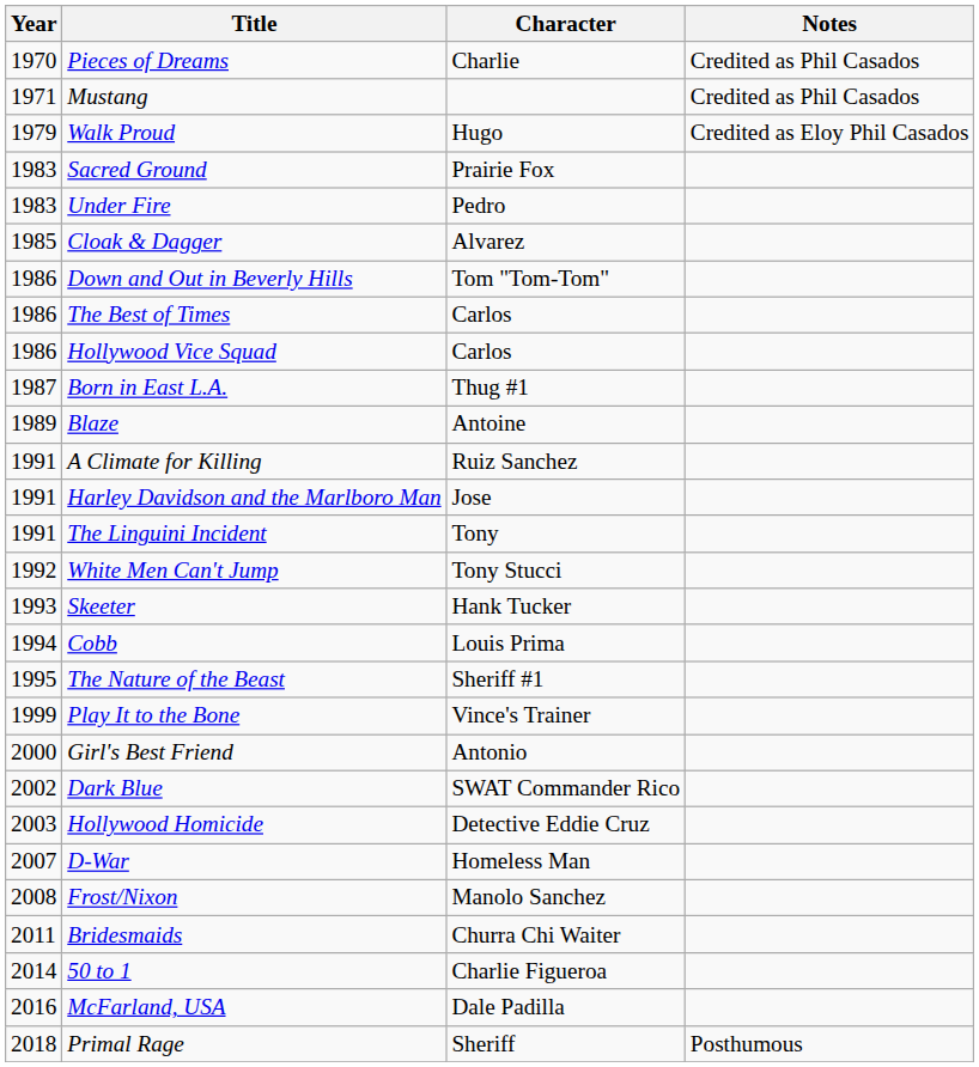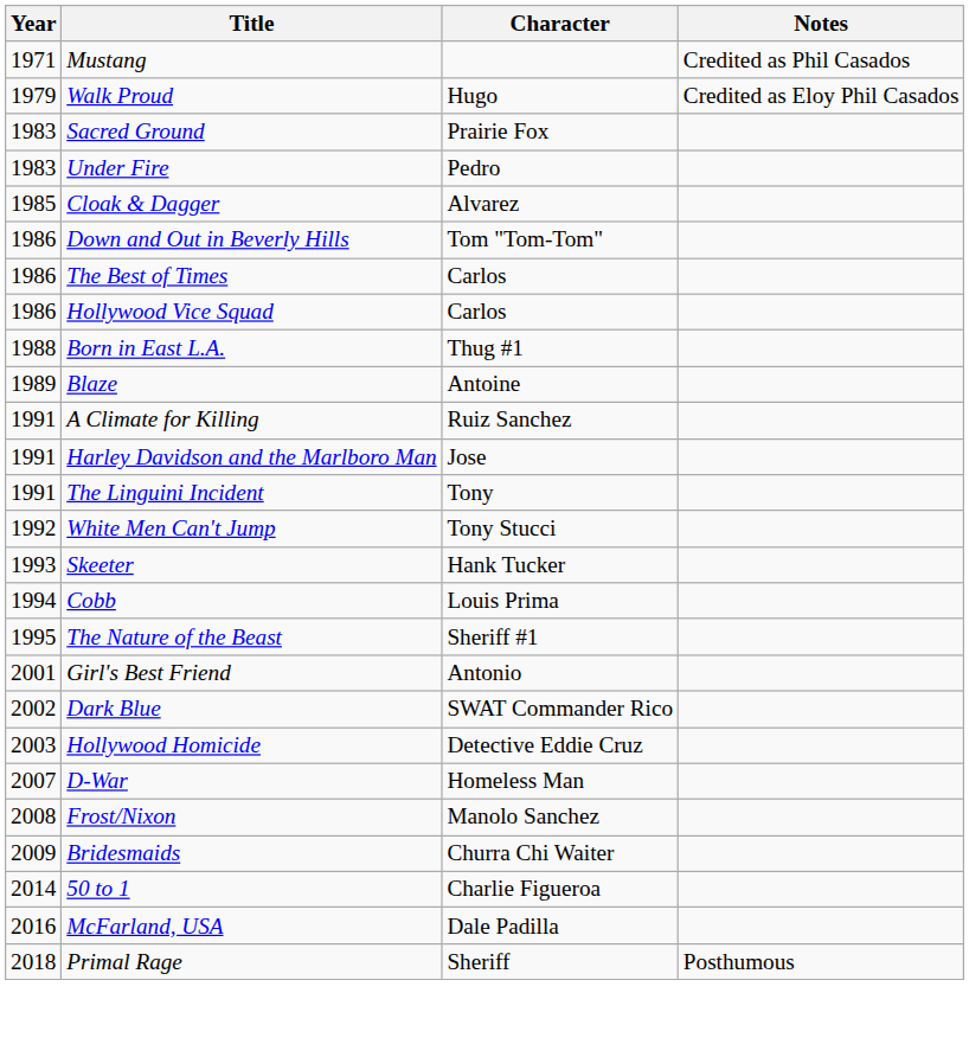- row: 1970 | Pieces of Dreams | Charlie | Credited as Phil Casados
Born in East L.A. | Year: 1987 -> 1988
- row: 1999 | Play It to the Bone | Vince's Trainer
Girl's Best Friend | Year: 2000 -> 2001
Bridesmaids | Year: 2011 -> 2009
